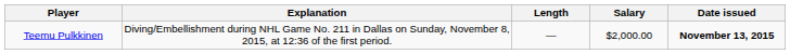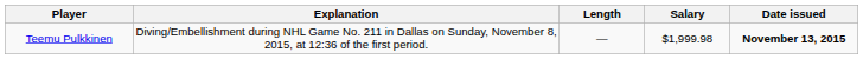Teemu Pulkkinen | Salary: $2,000.00 -> $1,999.98
